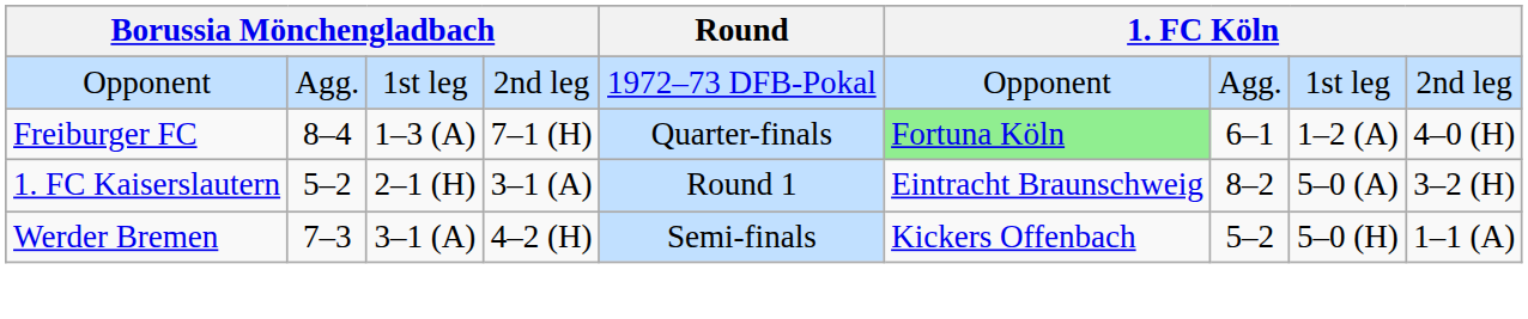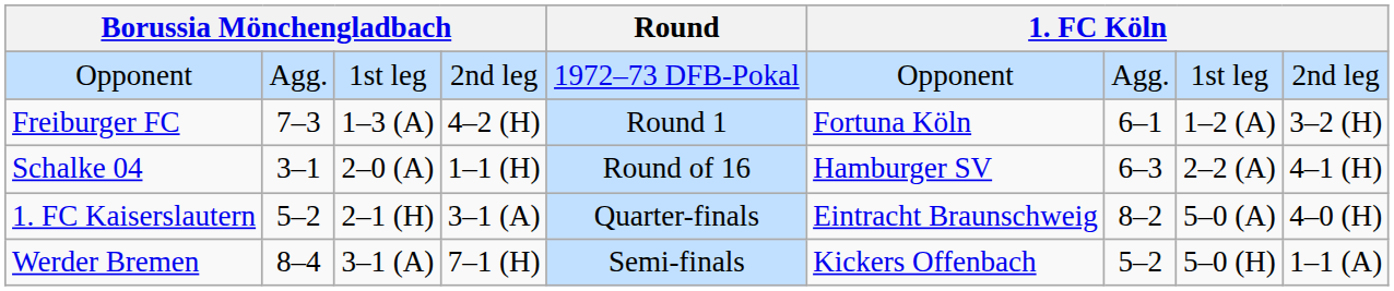Freiburger FC | column 2: 8–4 -> 7–3
Freiburger FC | column 4: 7–1 (H) -> 4–2 (H)
Freiburger FC | Round: Quarter-finals -> Round 1
Freiburger FC | column 6: lightgreen background -> no background
Freiburger FC | column 9: 4–0 (H) -> 3–2 (H)
+ row: Schalke 04 | 3–1 | 2–0 (A) | 1–1 (H) | Round of 16 | Hamburger SV | 6–3 | 2–2 (A) | 4–1 (H)
1. FC Kaiserslautern | Round: Round 1 -> Quarter-finals
1. FC Kaiserslautern | column 9: 3–2 (H) -> 4–0 (H)
Werder Bremen | column 2: 7–3 -> 8–4
Werder Bremen | column 4: 4–2 (H) -> 7–1 (H)
